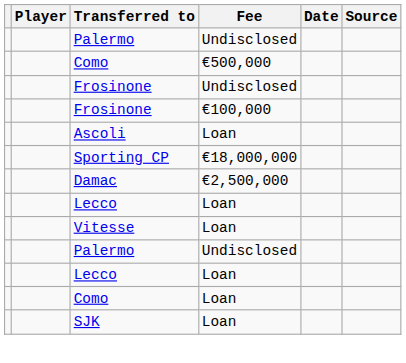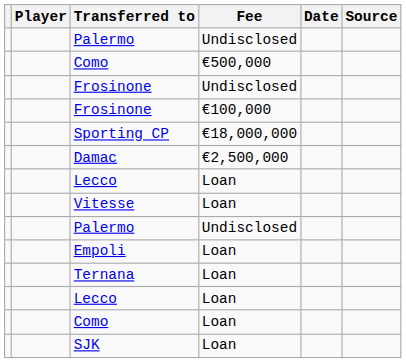- row: Ascoli | Loan
+ row: Empoli | Loan
+ row: Ternana | Loan
